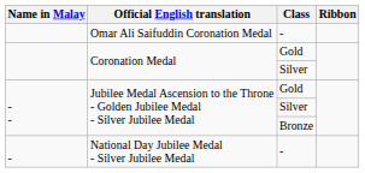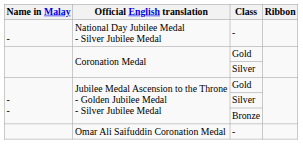rows swapped: Omar Ali Saifuddin Coronation Medal <-> National Day Jubilee Medal - Silver Jubilee Medal
